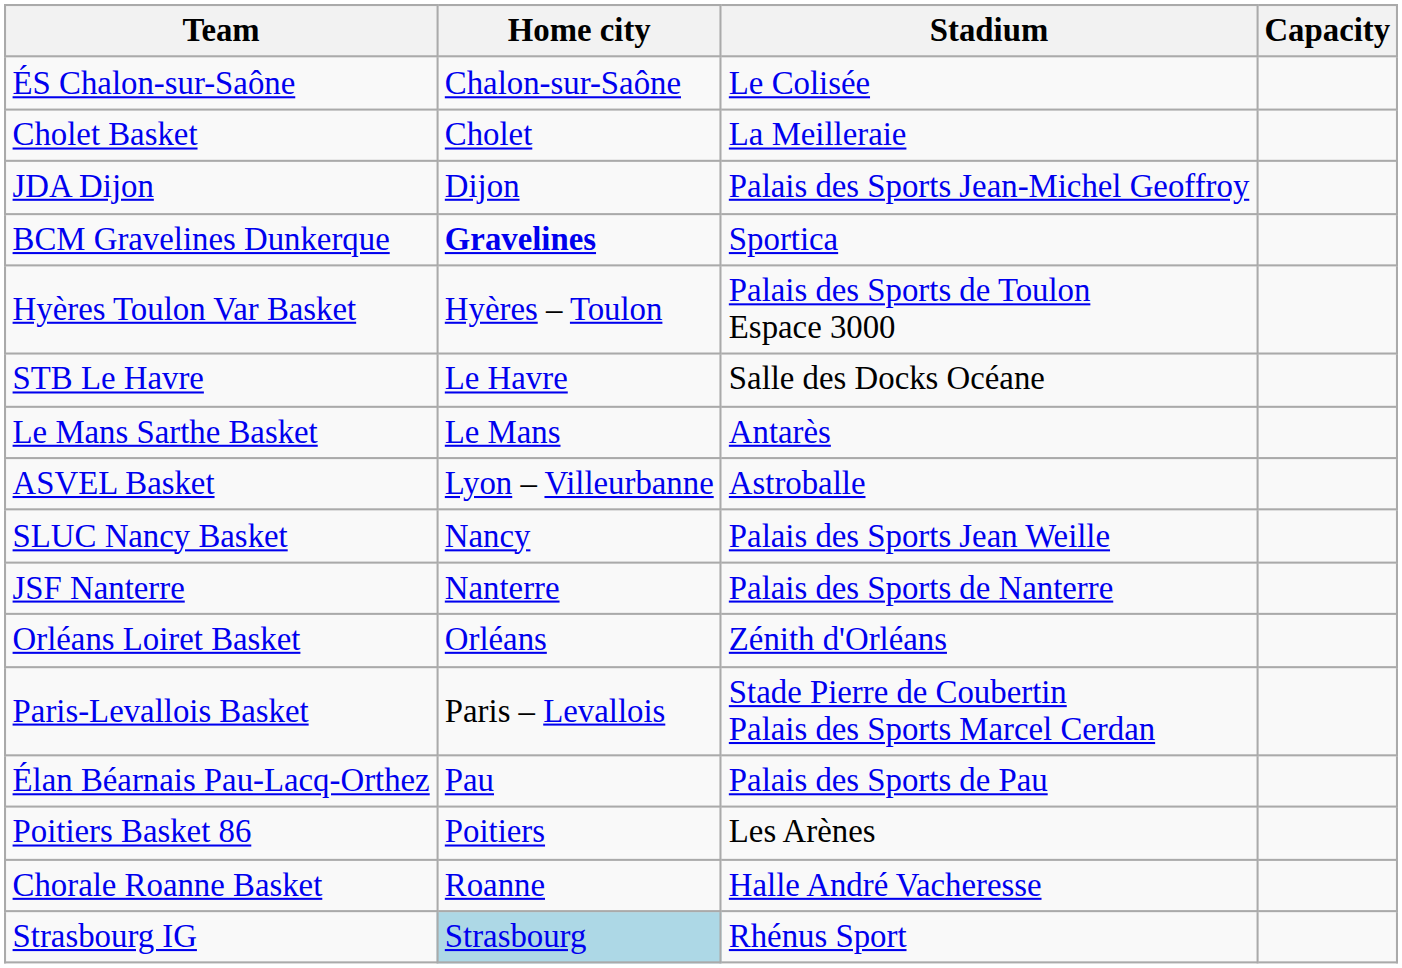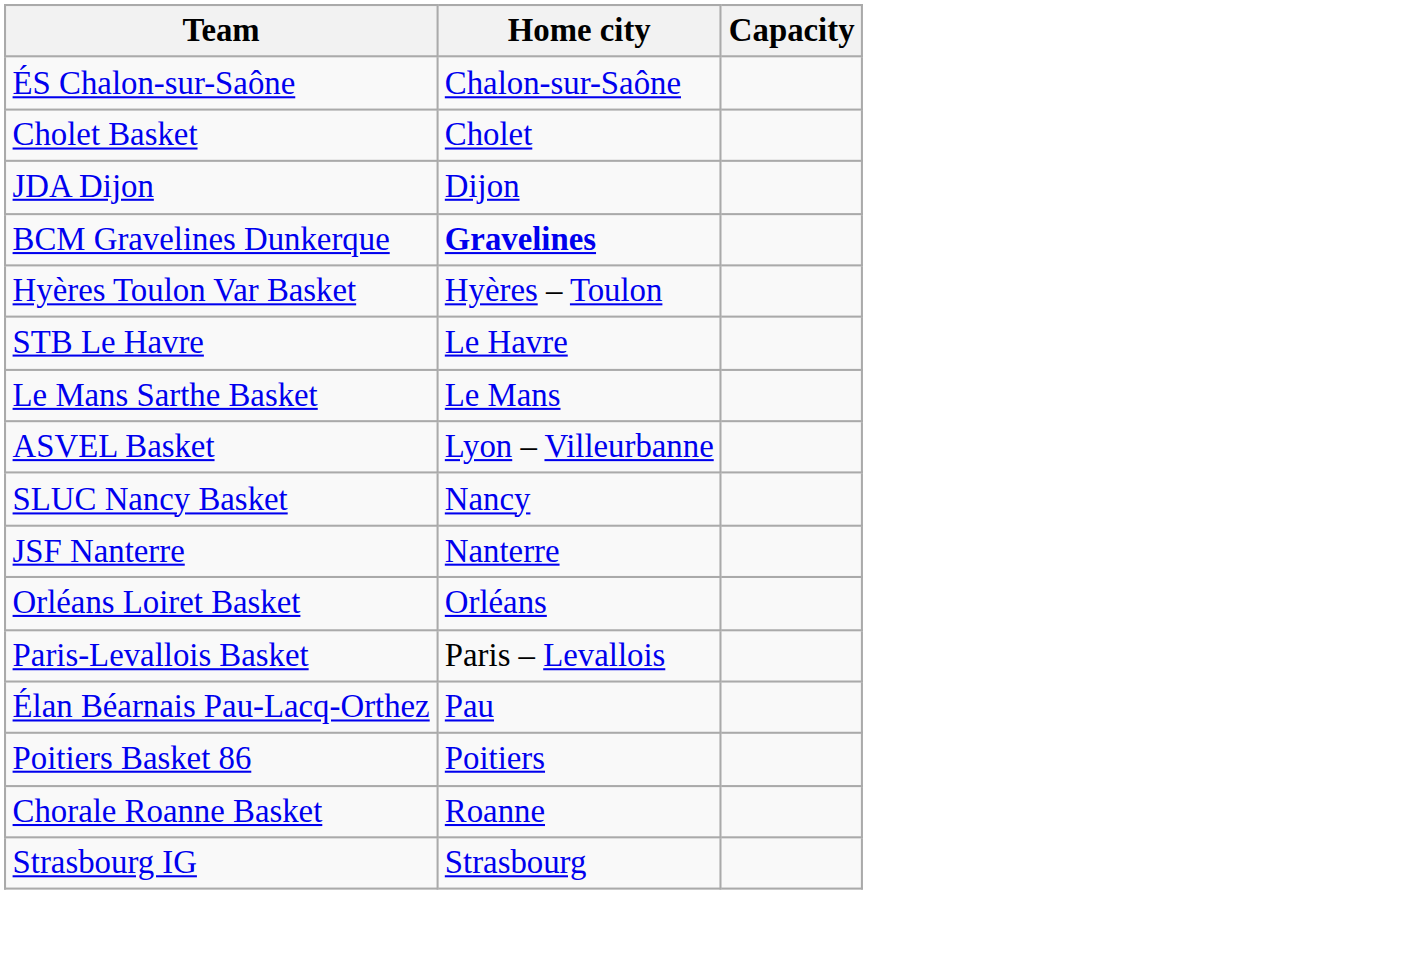- column: Stadium | Le Colisée | La Meilleraie | Palais des Sports Jean-Michel Geoffroy | Sportica | Palais des Sports de Toulon Espace 3000 | Salle des Docks Océane | Antarès | Astroballe | Palais des Sports Jean Weille | Palais des Sports de Nanterre | Zénith d'Orléans | Stade Pierre de Coubertin Palais des Sports Marcel Cerdan | Palais des Sports de Pau | Les Arènes | Halle André Vacheresse | Rhénus Sport
Strasbourg IG | Home city: lightblue background -> no background
